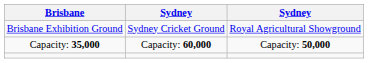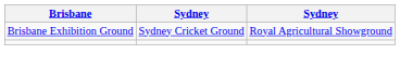- row: Capacity: 35,000 | Capacity: 60,000 | Capacity: 50,000
